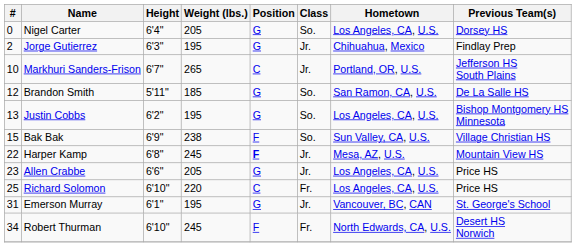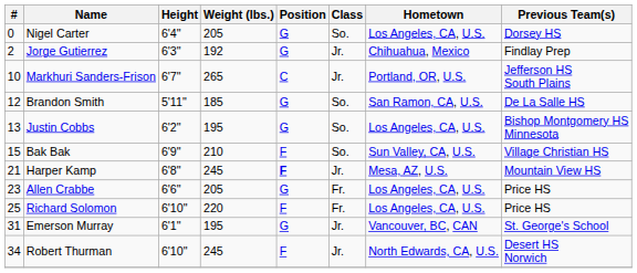Jorge Gutierrez | Weight (lbs.): 195 -> 192
Bak Bak | Weight (lbs.): 238 -> 210
Harper Kamp | #: 22 -> 21
Allen Crabbe | Class: Jr. -> Fr.
Richard Solomon | Position: C -> F
Robert Thurman | Class: Fr. -> Jr.
